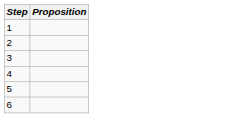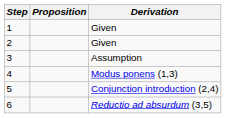+ column: Derivation | Given | Given | Assumption | Modus ponens (1,3) | Conjunction introduction (2,4) | Reductio ad absurdum (3,5)
